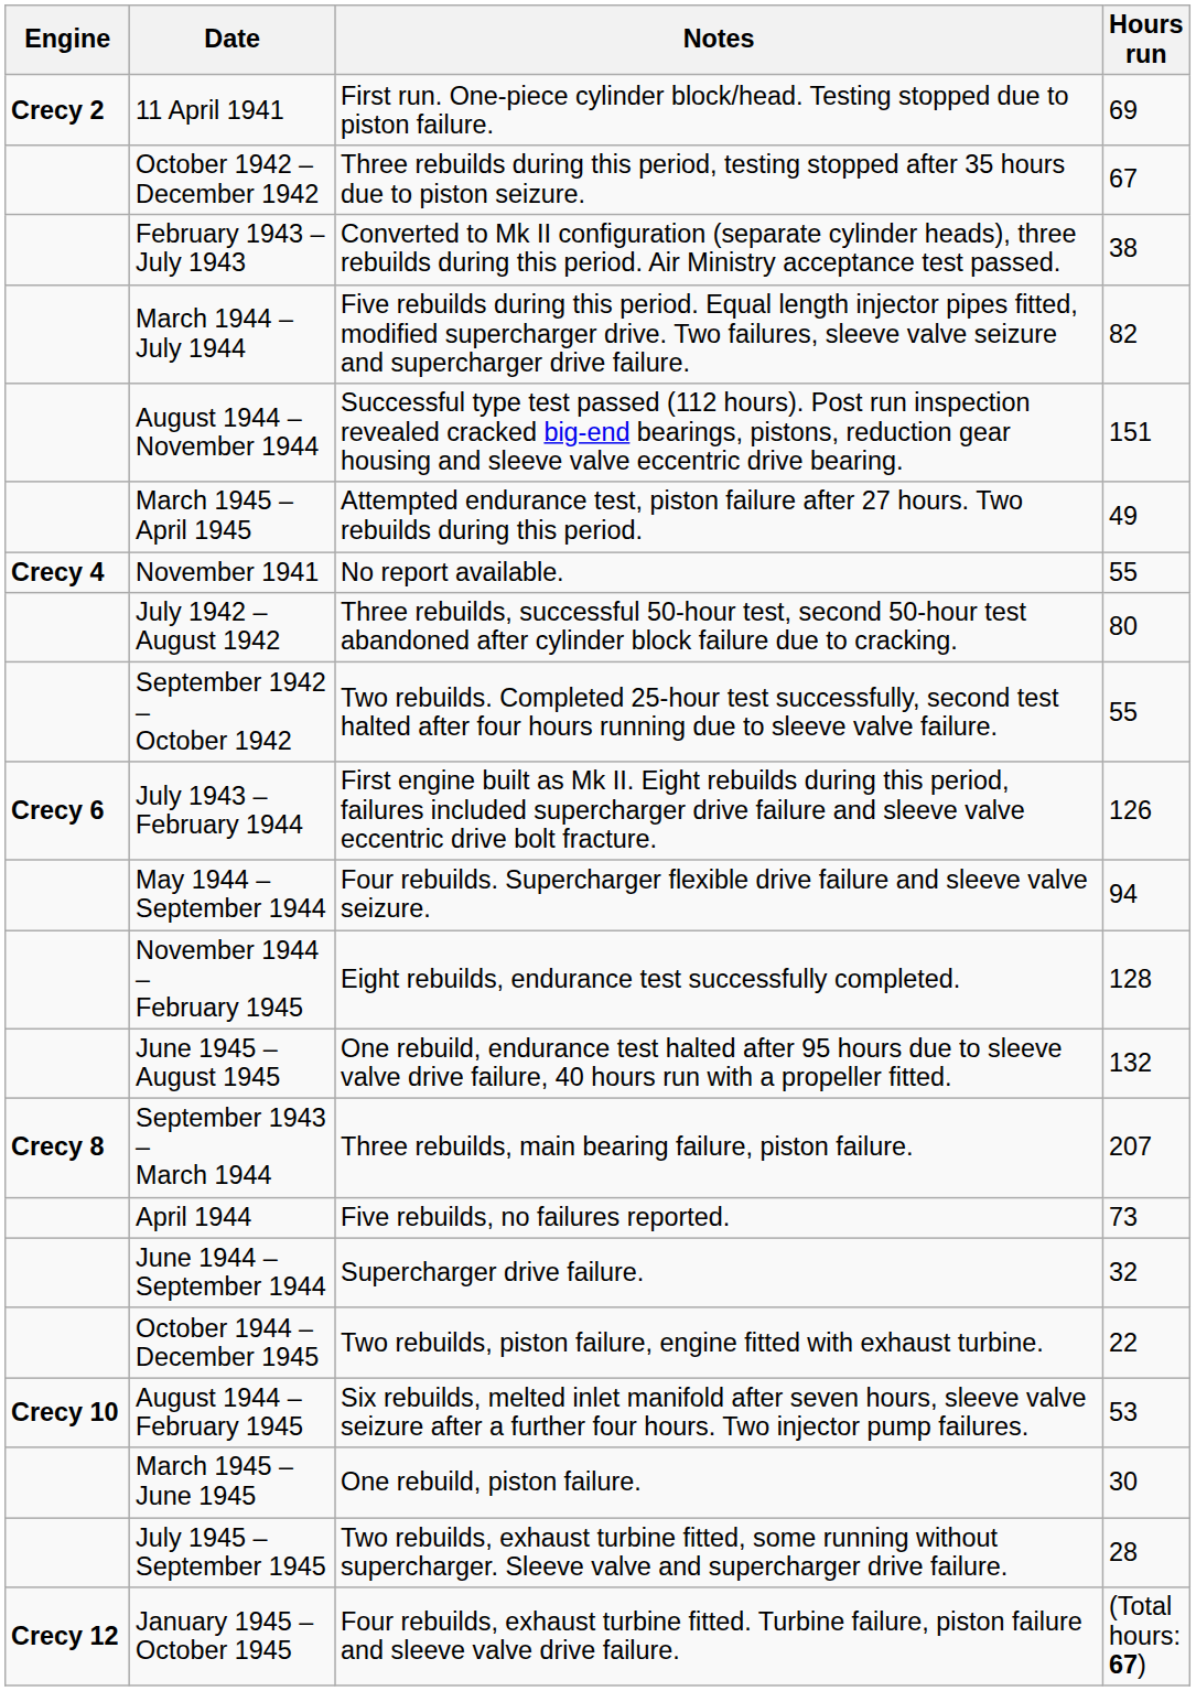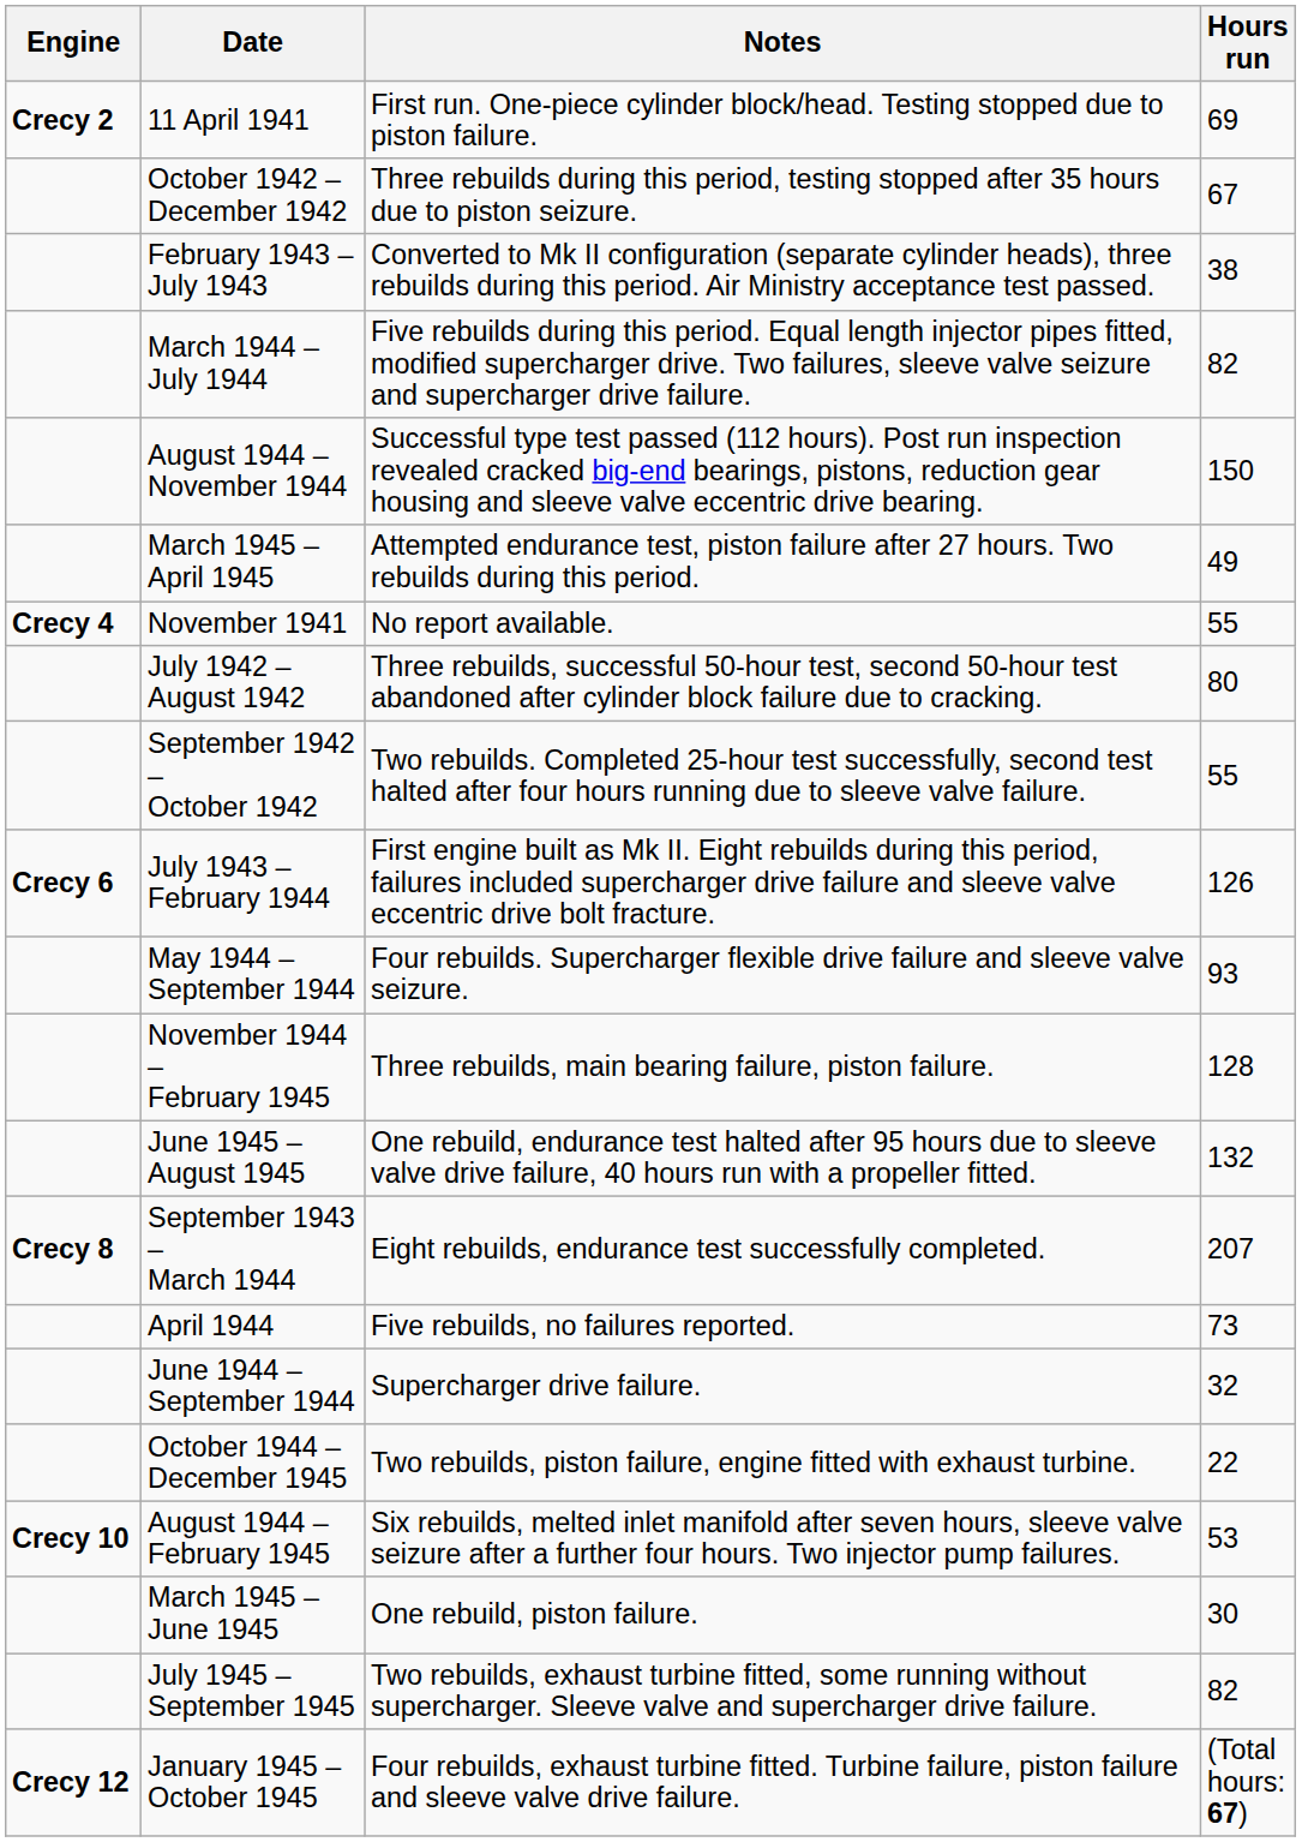August 1944 – November 1944 | Hours run: 151 -> 150
May 1944 – September 1944 | Hours run: 94 -> 93
November 1944 – February 1945 | Notes: Eight rebuilds, endurance test successfully completed. -> Three rebuilds, main bearing failure, piston failure.
September 1943 – March 1944 | Notes: Three rebuilds, main bearing failure, piston failure. -> Eight rebuilds, endurance test successfully completed.
July 1945 – September 1945 | Hours run: 28 -> 82
